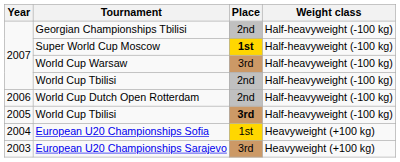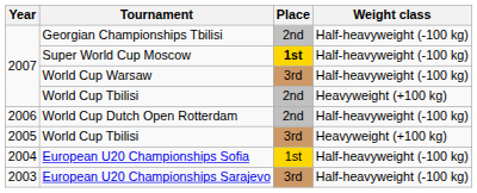2007 / World Cup Tbilisi | Weight class: Half-heavyweight (-100 kg) -> Heavyweight (+100 kg)
2005 / World Cup Tbilisi | Place: bold -> normal
2005 / World Cup Tbilisi | Weight class: Half-heavyweight (-100 kg) -> Heavyweight (+100 kg)
European U20 Championships Sofia | Weight class: Heavyweight (+100 kg) -> Half-heavyweight (-100 kg)
European U20 Championships Sarajevo | Weight class: Heavyweight (+100 kg) -> Half-heavyweight (-100 kg)
